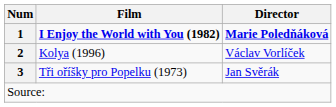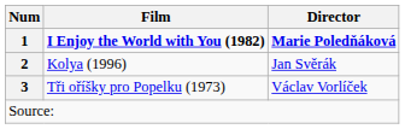Kolya (1996) | Director: Václav Vorlíček -> Jan Svěrák
Tři oříšky pro Popelku (1973) | Director: Jan Svěrák -> Václav Vorlíček
